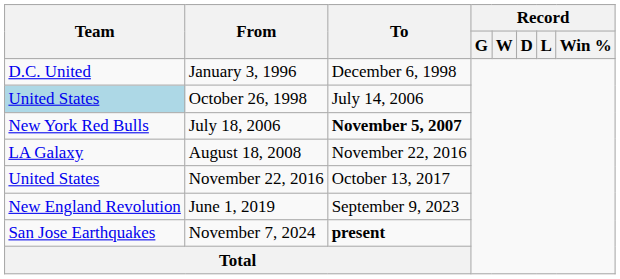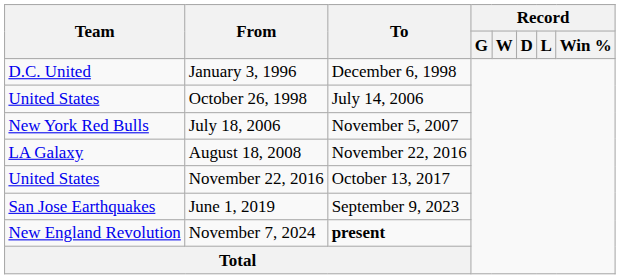October 26, 1998 | Team: lightblue background -> no background
July 18, 2006 | To: bold -> normal
June 1, 2019 | Team: New England Revolution -> San Jose Earthquakes
November 7, 2024 | Team: San Jose Earthquakes -> New England Revolution
